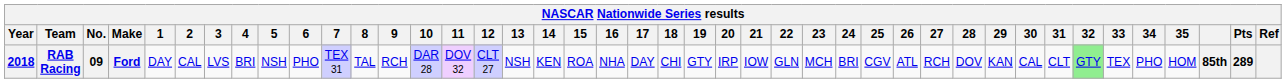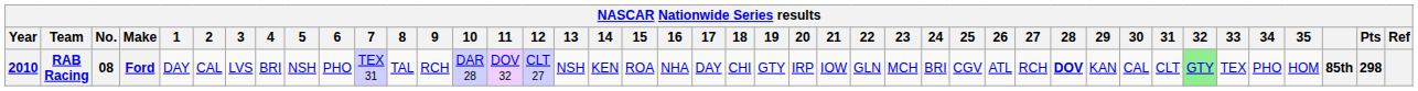RAB Racing | Year: 2018 -> 2010
RAB Racing | No.: 09 -> 08
RAB Racing | 28: normal -> bold
RAB Racing | Pts: 289 -> 298
